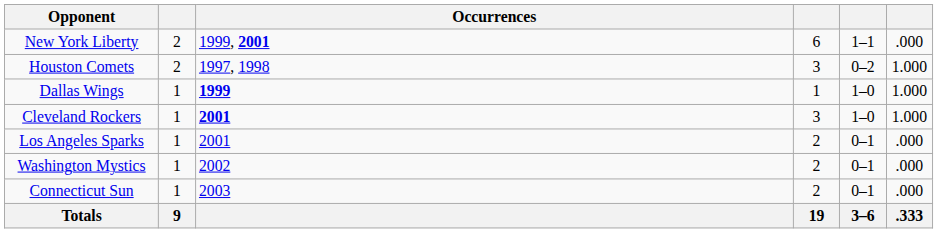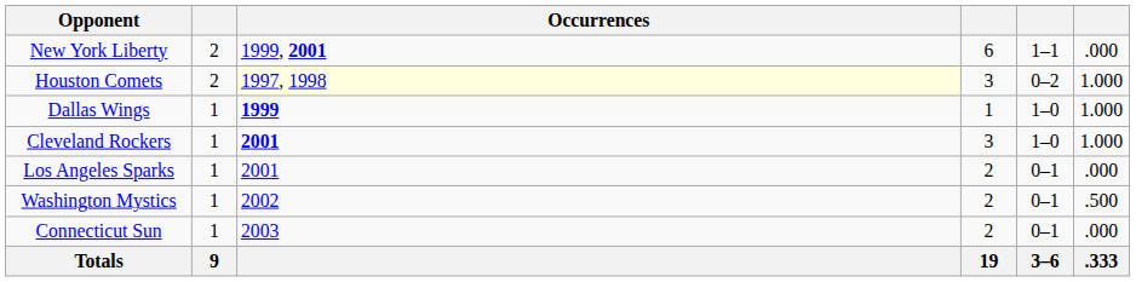Houston Comets | Occurrences: no background -> lightyellow background
Washington Mystics | column 6: .000 -> .500
